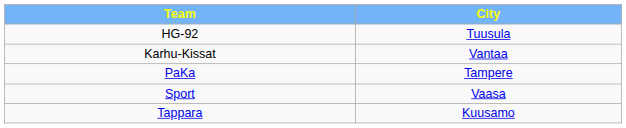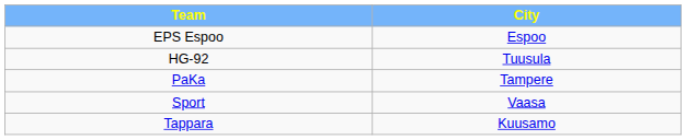+ row: EPS Espoo | Espoo
- row: Karhu-Kissat | Vantaa
